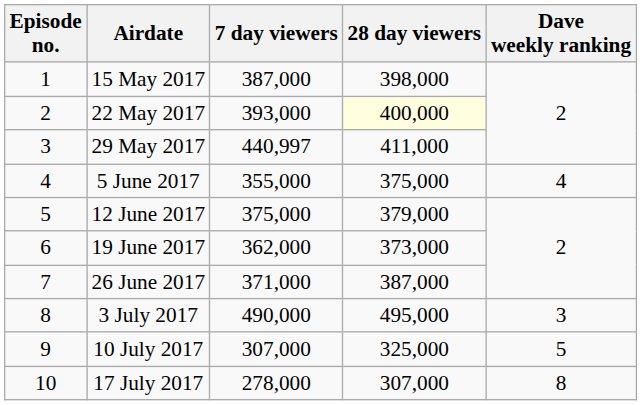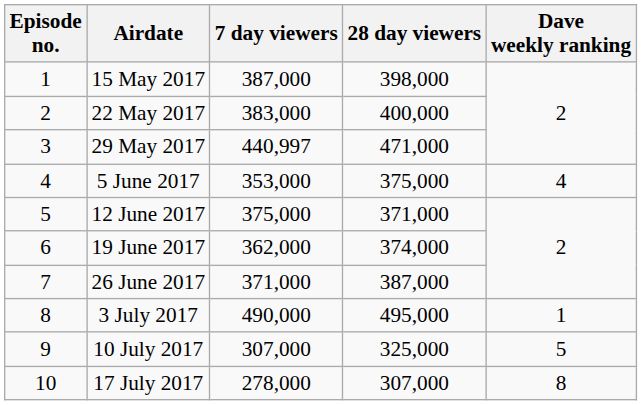22 May 2017 | 7 day viewers: 393,000 -> 383,000
22 May 2017 | 28 day viewers: lightyellow background -> no background
29 May 2017 | 28 day viewers: 411,000 -> 471,000
5 June 2017 | 7 day viewers: 355,000 -> 353,000
12 June 2017 | 28 day viewers: 379,000 -> 371,000
19 June 2017 | 28 day viewers: 373,000 -> 374,000
3 July 2017 | Dave weekly ranking: 3 -> 1
